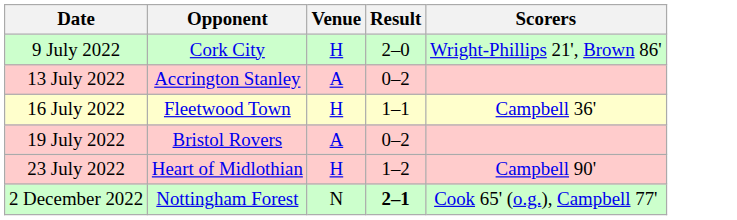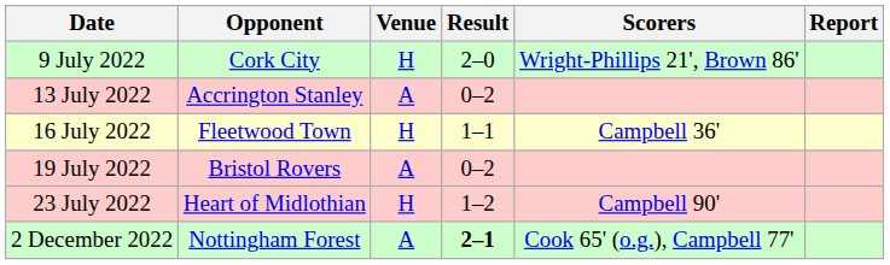+ column: Report
2 December 2022 | Venue: N -> A
